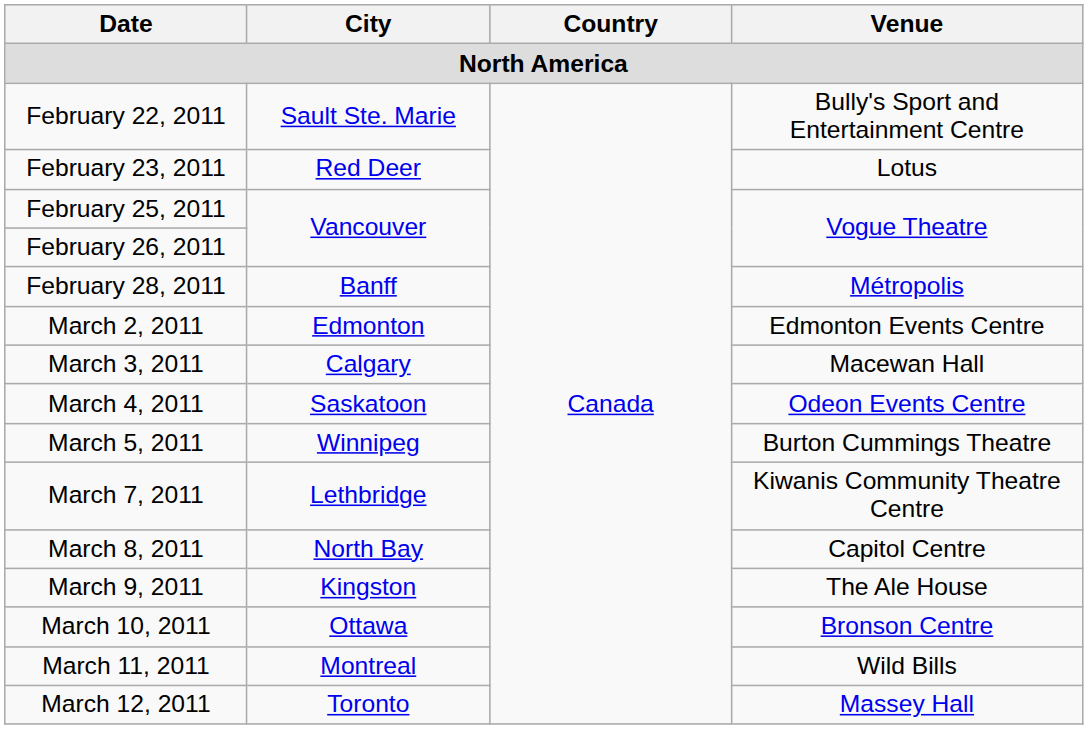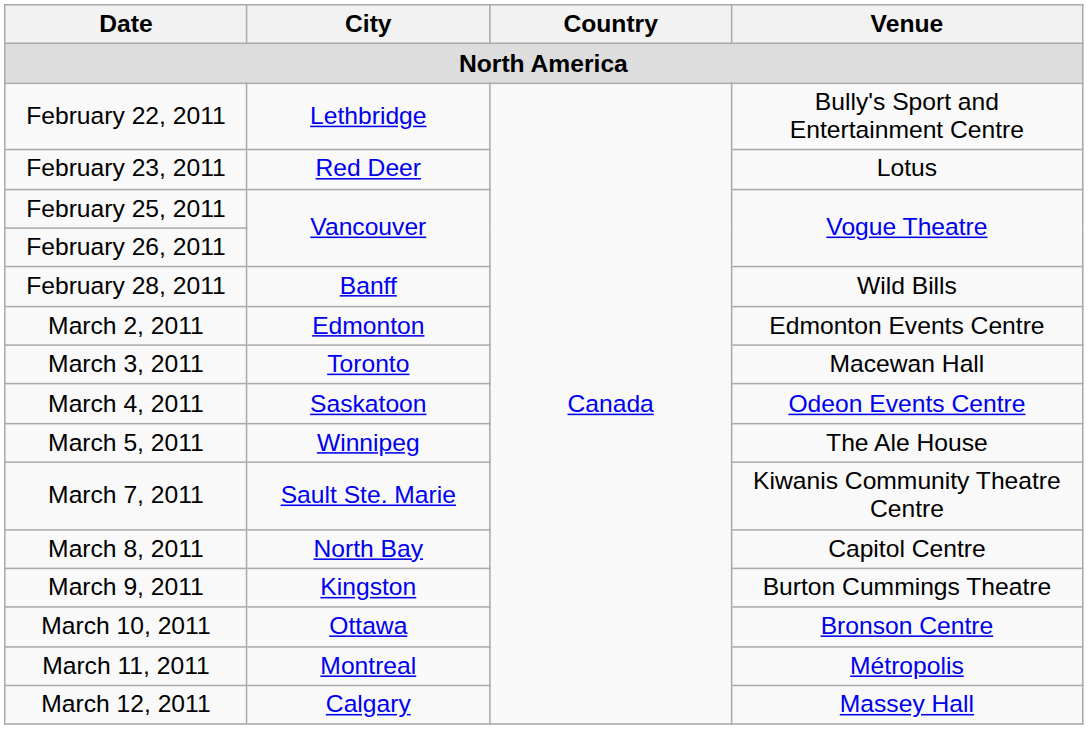February 22, 2011 | City: Sault Ste. Marie -> Lethbridge
February 28, 2011 | Venue: Métropolis -> Wild Bills
March 3, 2011 | City: Calgary -> Toronto
March 5, 2011 | Venue: Burton Cummings Theatre -> The Ale House
March 7, 2011 | City: Lethbridge -> Sault Ste. Marie
March 9, 2011 | Venue: The Ale House -> Burton Cummings Theatre
March 11, 2011 | Venue: Wild Bills -> Métropolis
March 12, 2011 | City: Toronto -> Calgary
